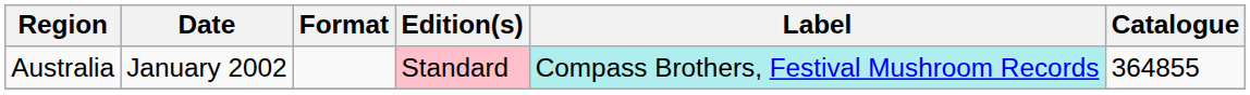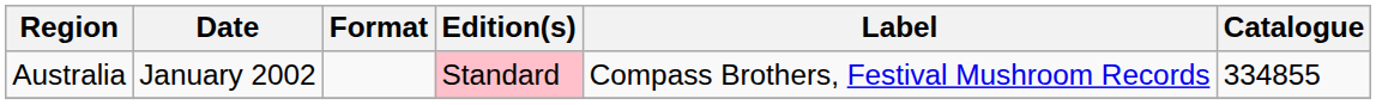Australia | Label: paleturquoise background -> no background
Australia | Catalogue: 364855 -> 334855
